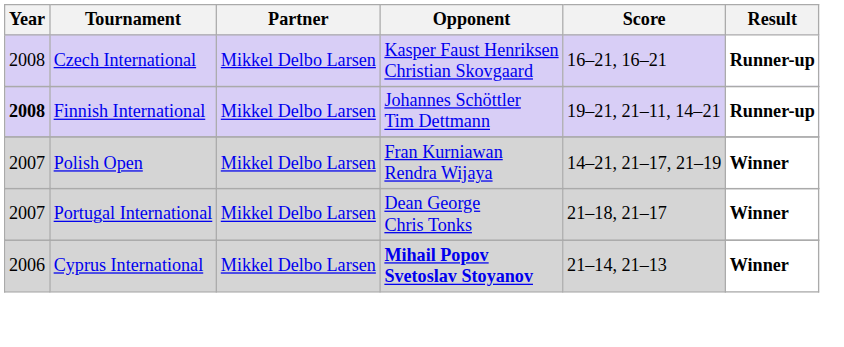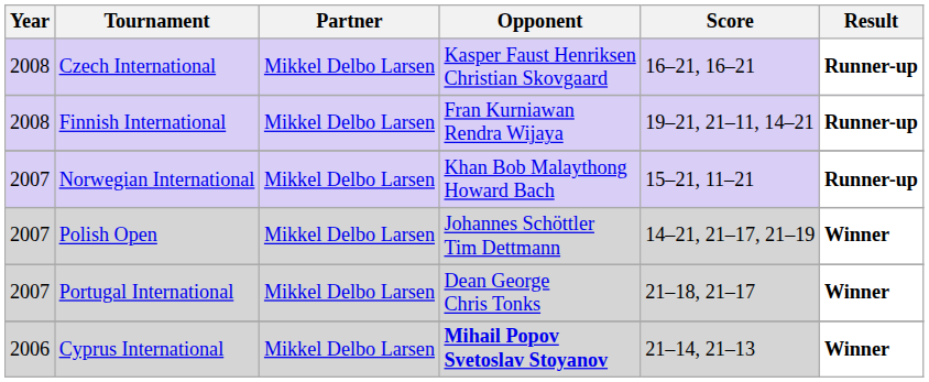Finnish International | Year: bold -> normal
Finnish International | Opponent: Johannes Schöttler Tim Dettmann -> Fran Kurniawan Rendra Wijaya
+ row: 2007 | Norwegian International | Mikkel Delbo Larsen | Khan Bob Malaythong Howard Bach | 15–21, 11–21 | Runner-up
Polish Open | Opponent: Fran Kurniawan Rendra Wijaya -> Johannes Schöttler Tim Dettmann
